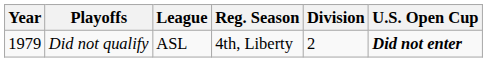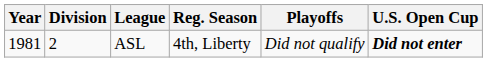columns swapped: Division <-> Playoffs
ASL | Year: 1979 -> 1981
